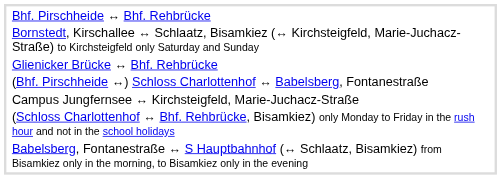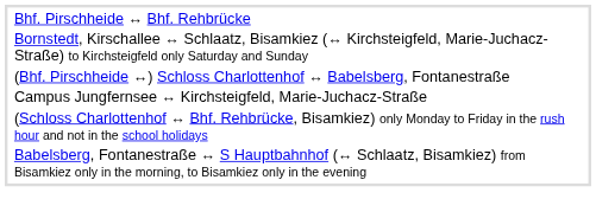- row: Glienicker Brücke ↔ Bhf. Rehbrücke
